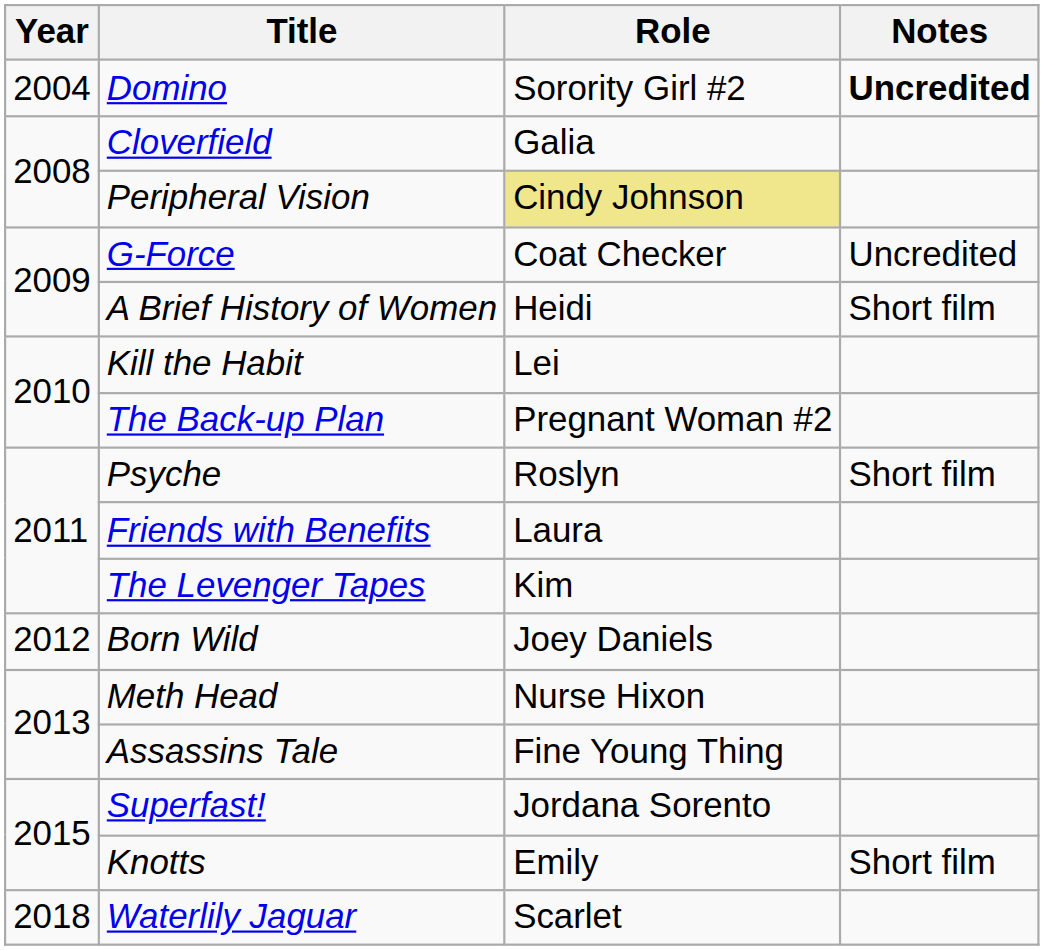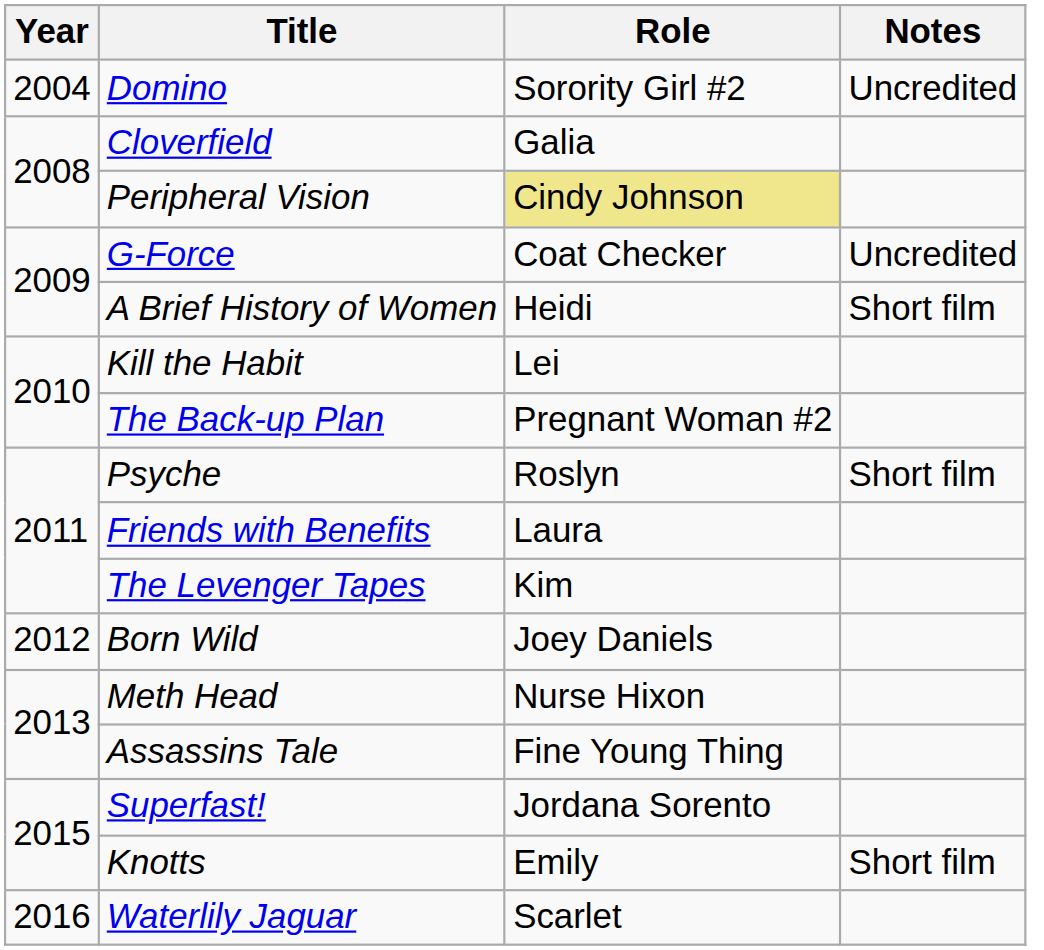Domino | Notes: bold -> normal
Waterlily Jaguar | Year: 2018 -> 2016
